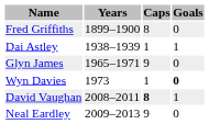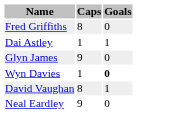- column: Years | 1899–1900 | 1938–1939 | 1965–1971 | 1973 | 2008–2011 | 2009–2013
David Vaughan | Caps: bold -> normal
